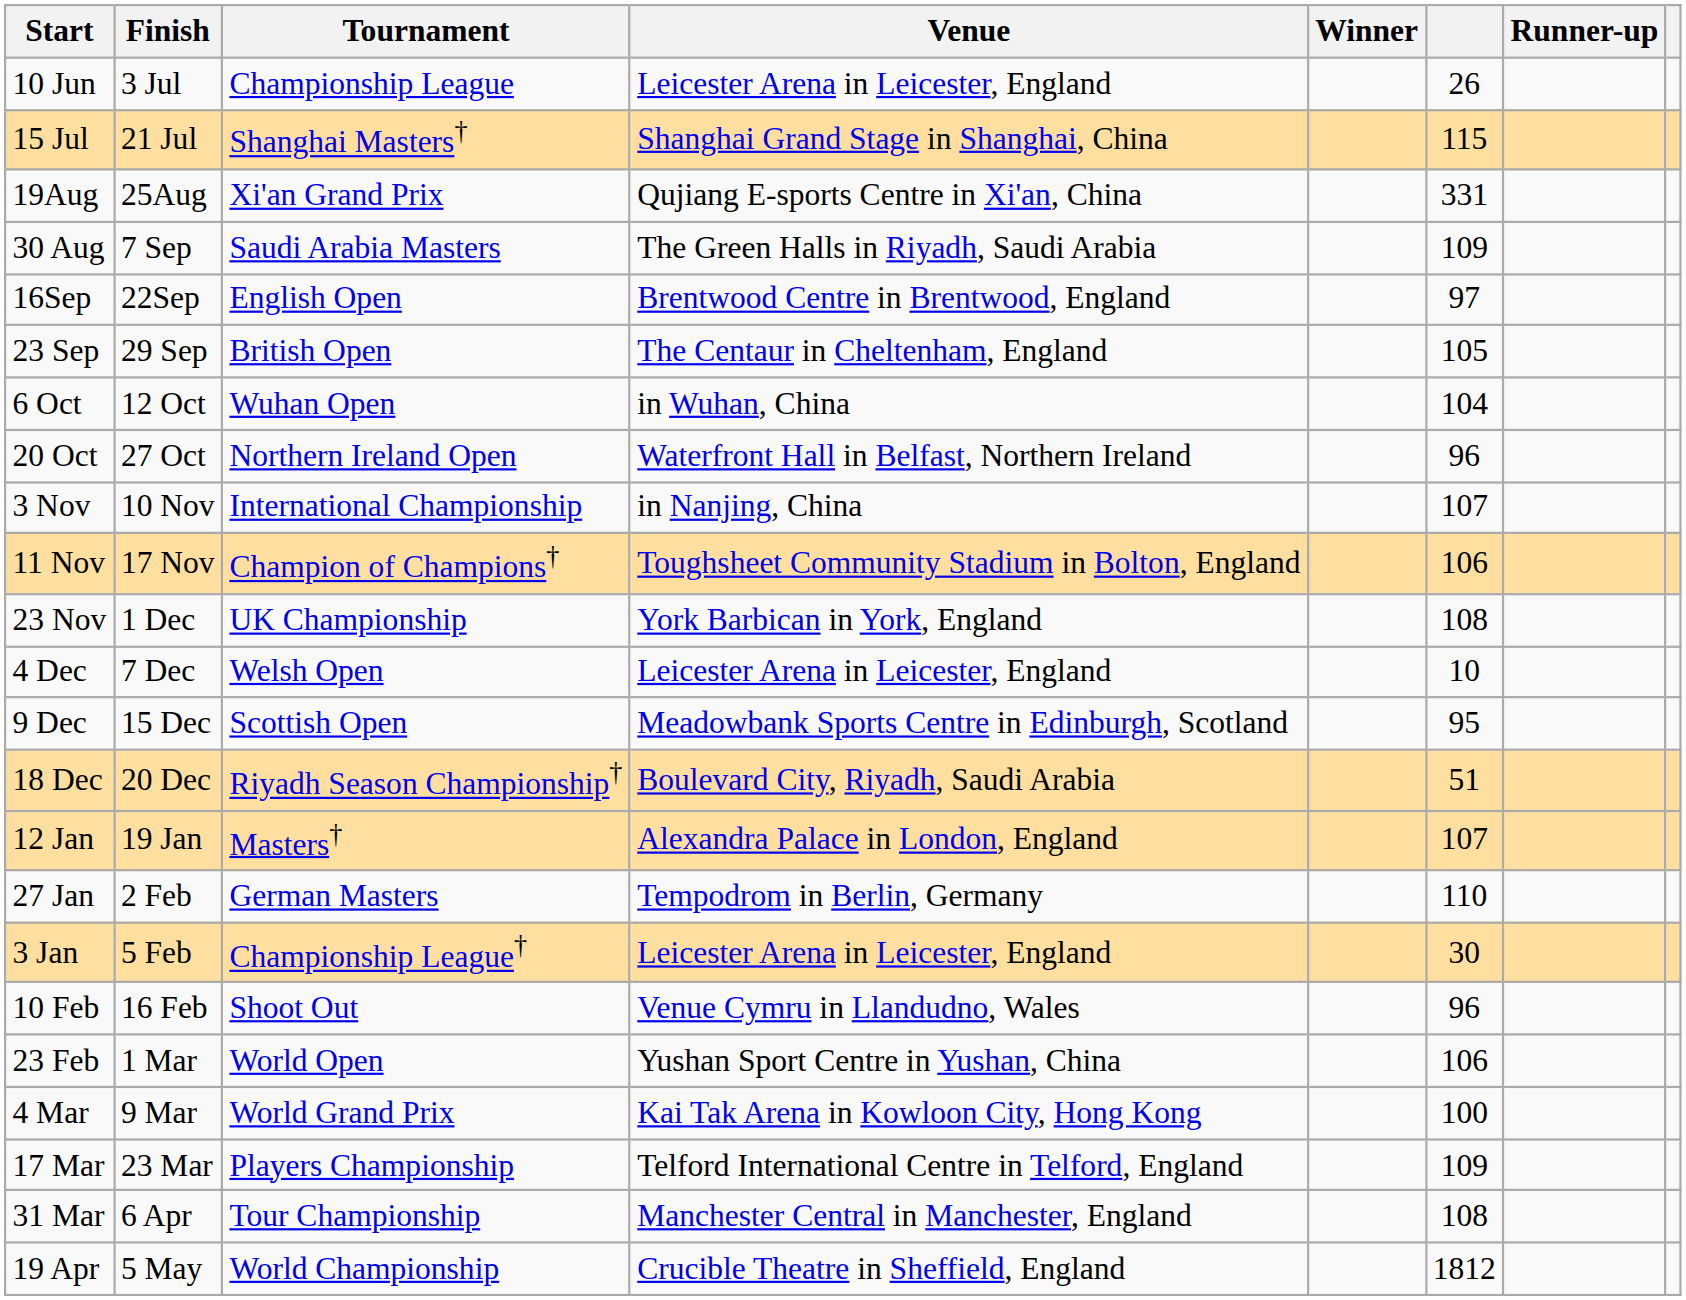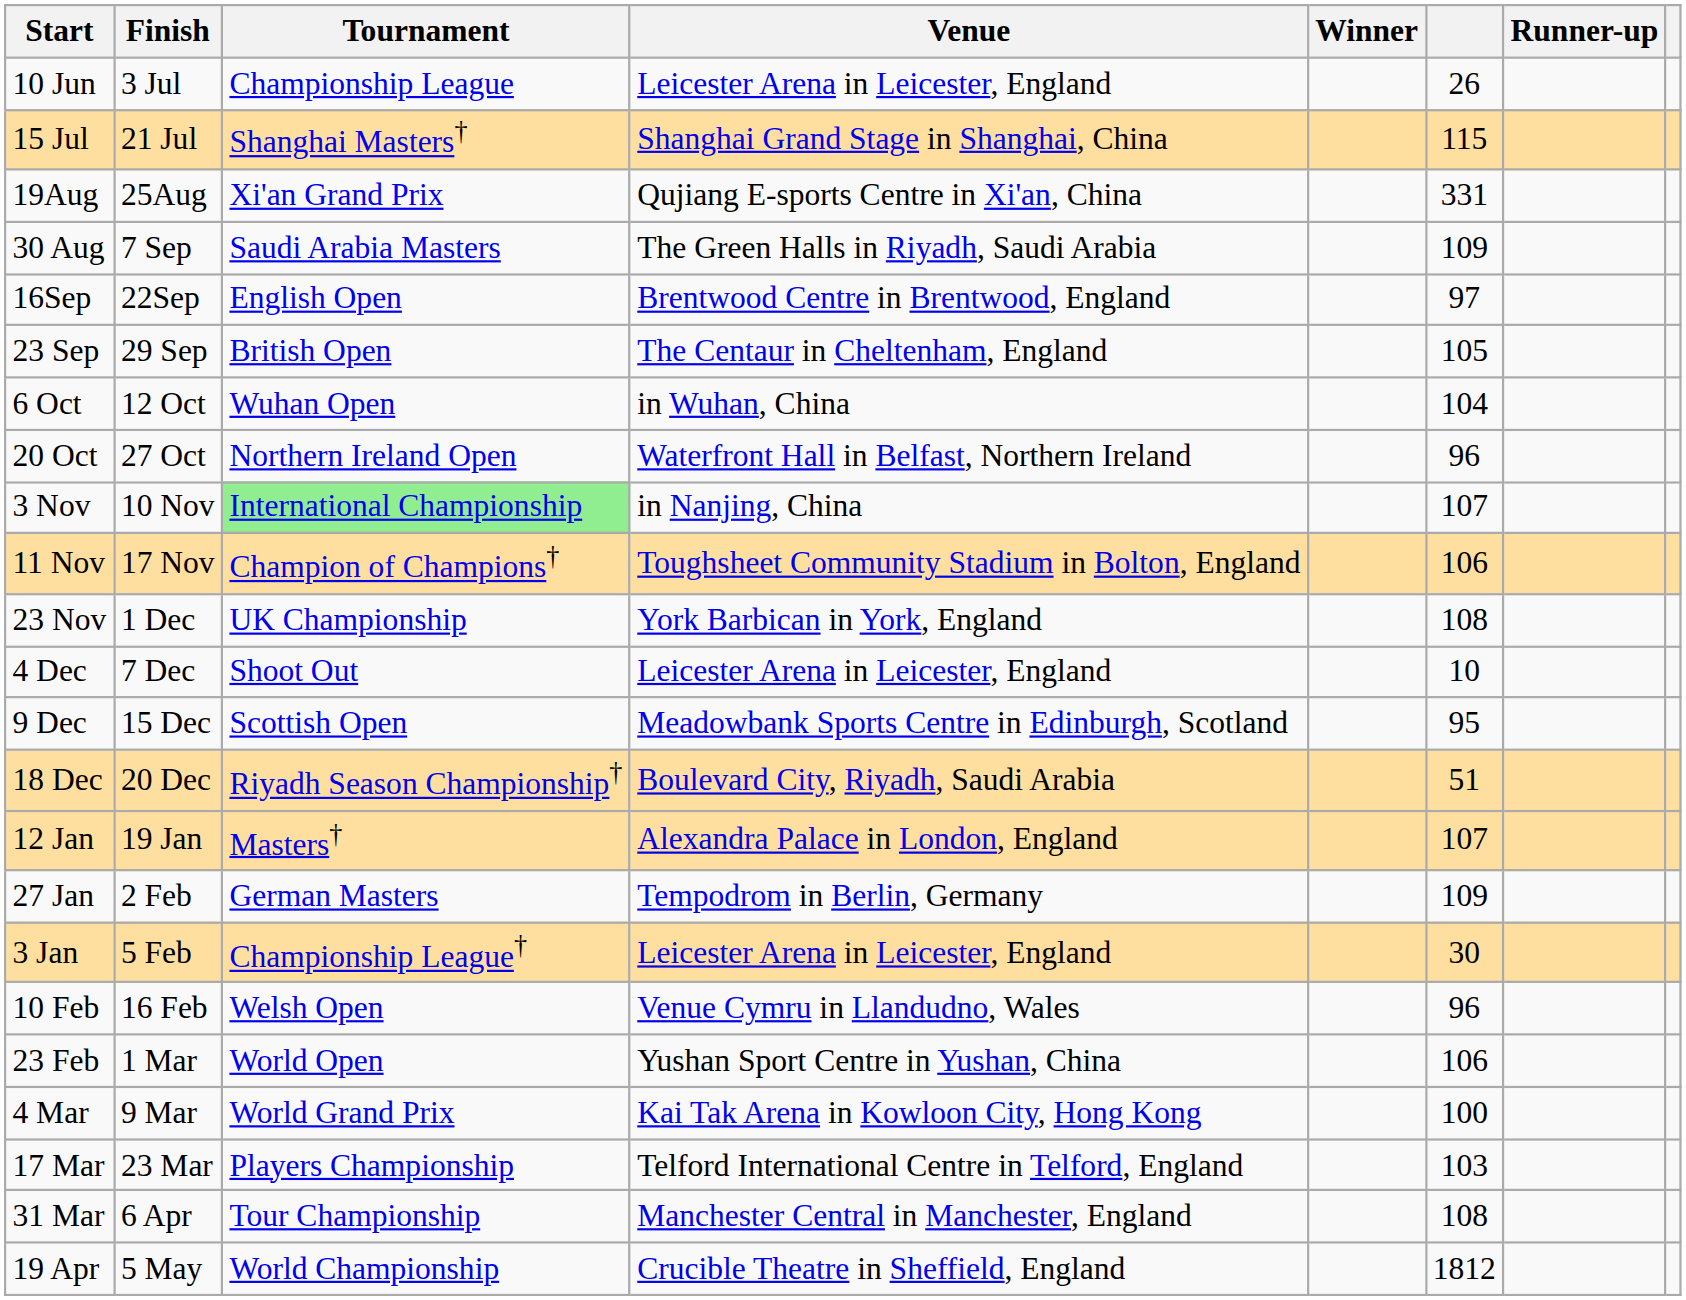3 Nov | Tournament: no background -> lightgreen background
4 Dec | Tournament: Welsh Open -> Shoot Out
27 Jan | column 6: 110 -> 109
10 Feb | Tournament: Shoot Out -> Welsh Open
17 Mar | column 6: 109 -> 103
